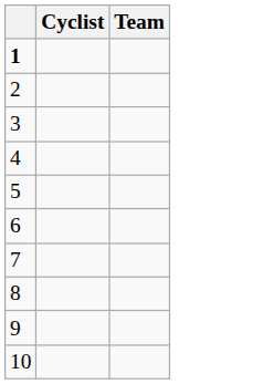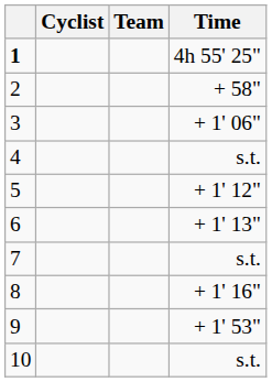+ column: Time | 4h 55' 25" | + 58" | + 1' 06" | s.t. | + 1' 12" | + 1' 13" | s.t. | + 1' 16" | + 1' 53" | s.t.
